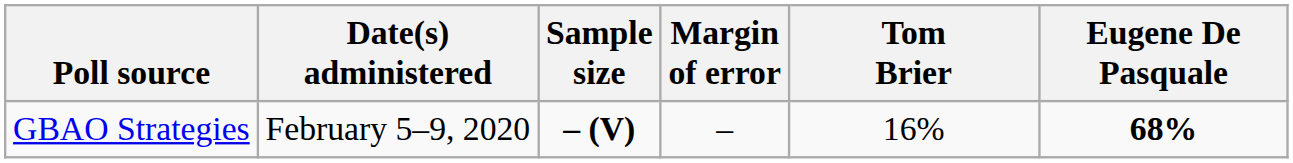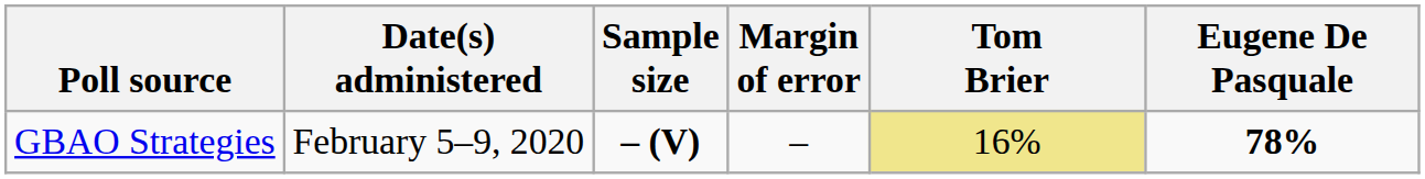GBAO Strategies | Tom Brier: no background -> khaki background
GBAO Strategies | Eugene De Pasquale: 68% -> 78%
